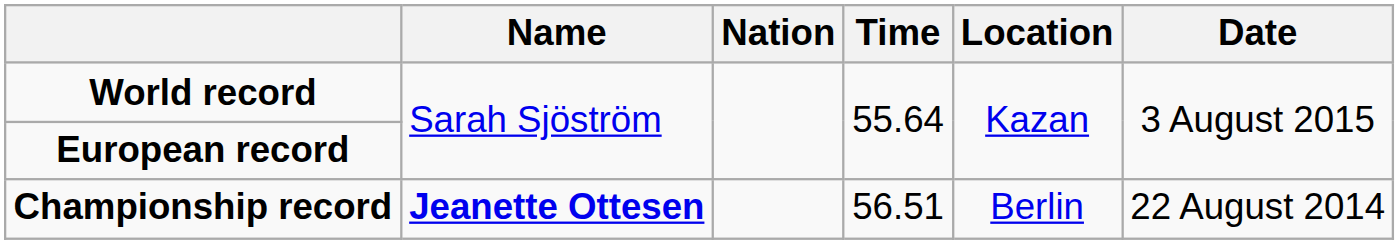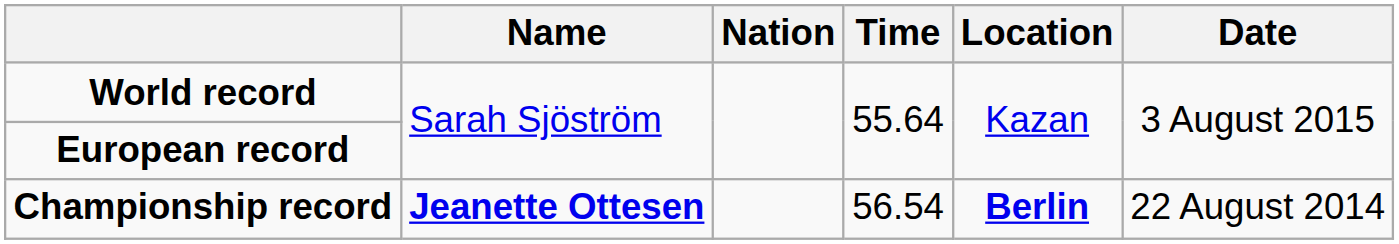Championship record | Time: 56.51 -> 56.54
Championship record | Location: normal -> bold
